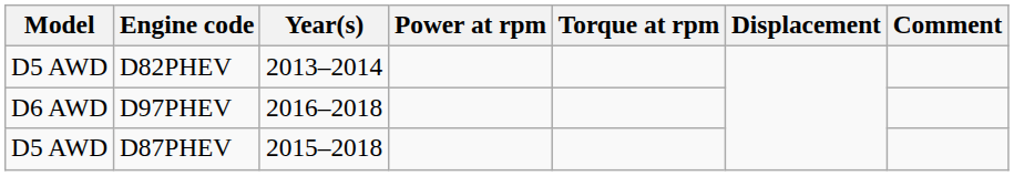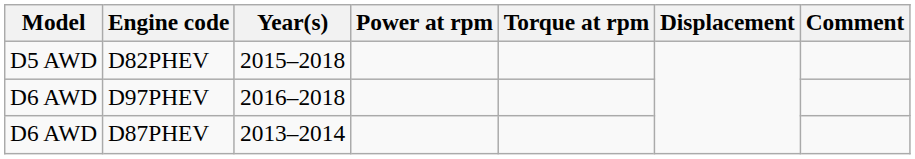D82PHEV | Year(s): 2013–2014 -> 2015–2018
D87PHEV | Model: D5 AWD -> D6 AWD
D87PHEV | Year(s): 2015–2018 -> 2013–2014
